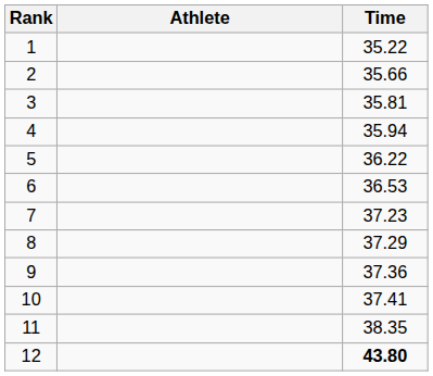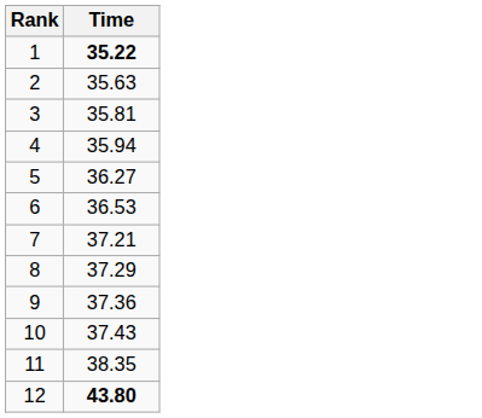- column: Athlete
1 | Time: normal -> bold
2 | Time: 35.66 -> 35.63
5 | Time: 36.22 -> 36.27
7 | Time: 37.23 -> 37.21
10 | Time: 37.41 -> 37.43
